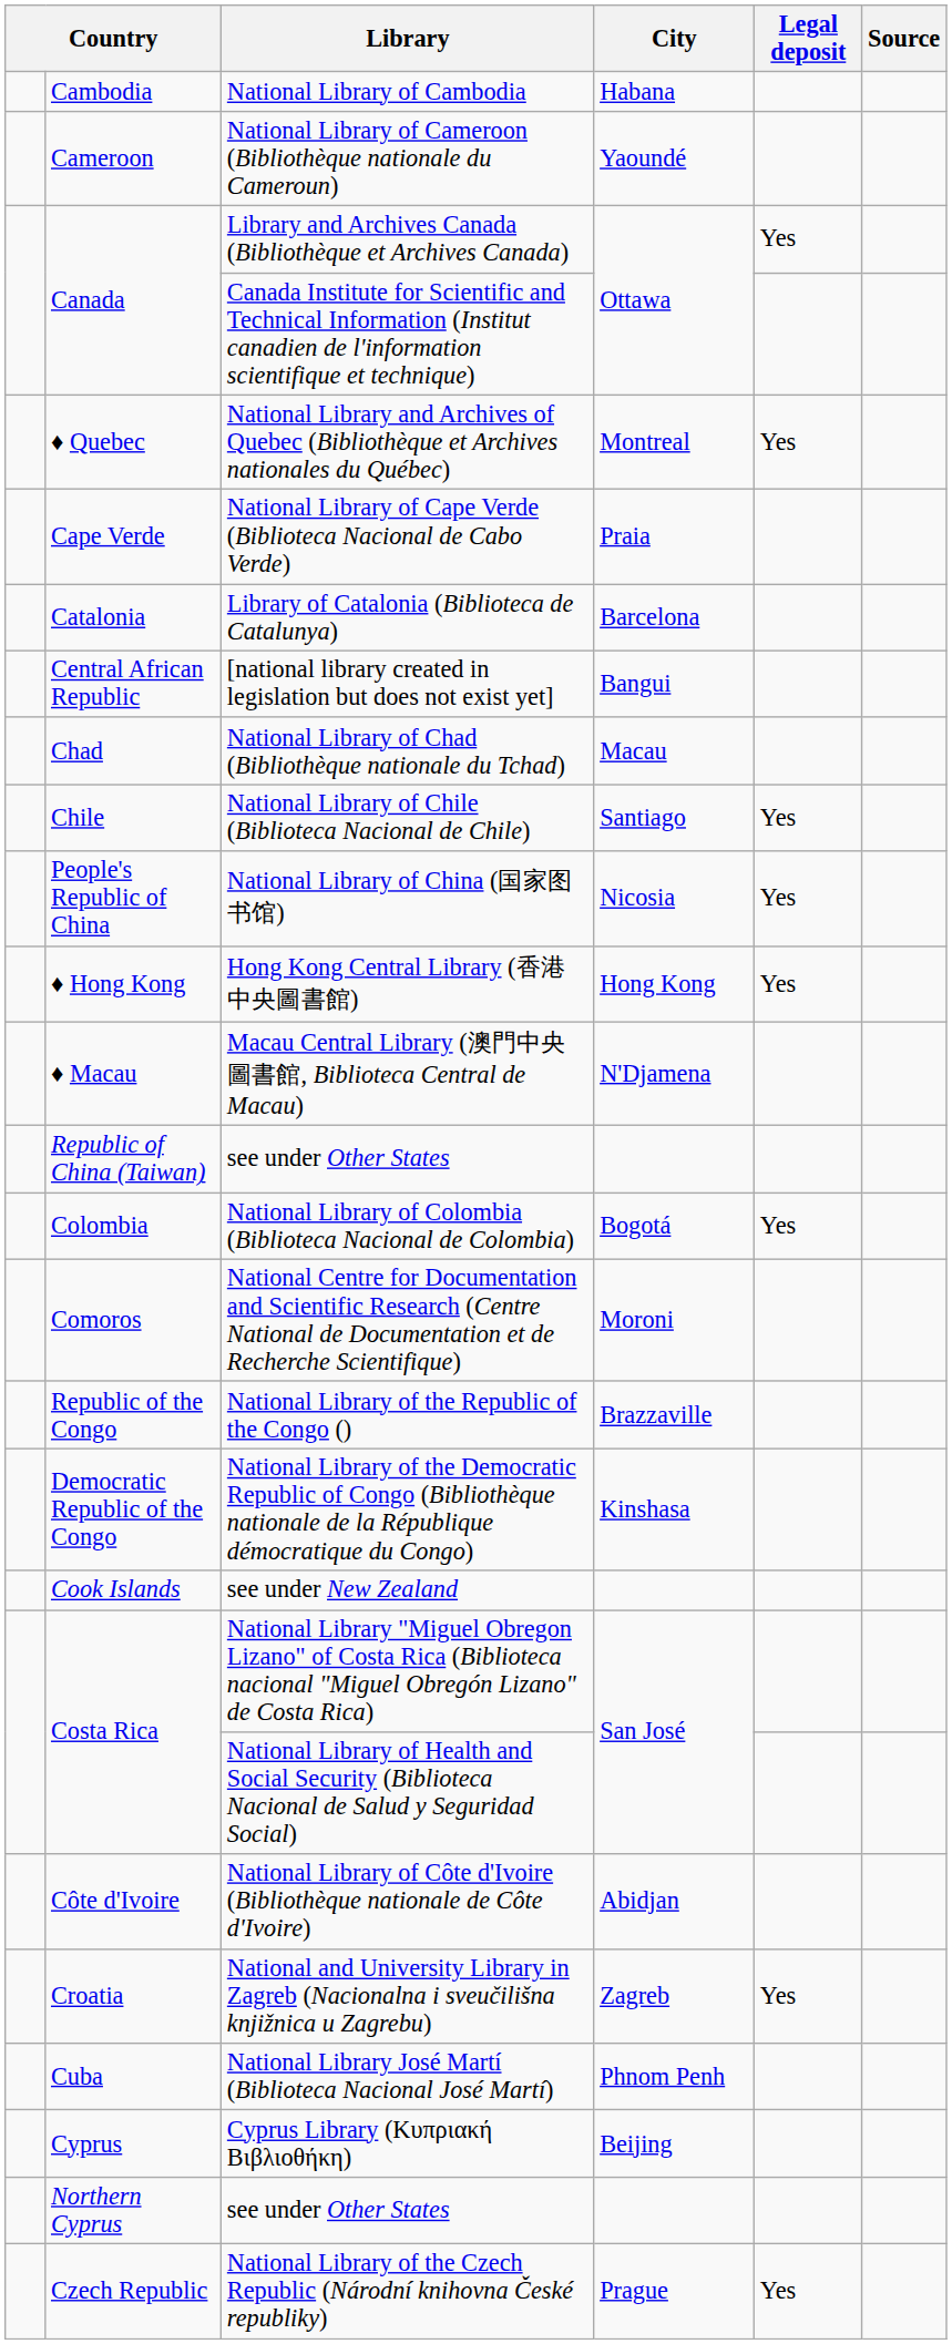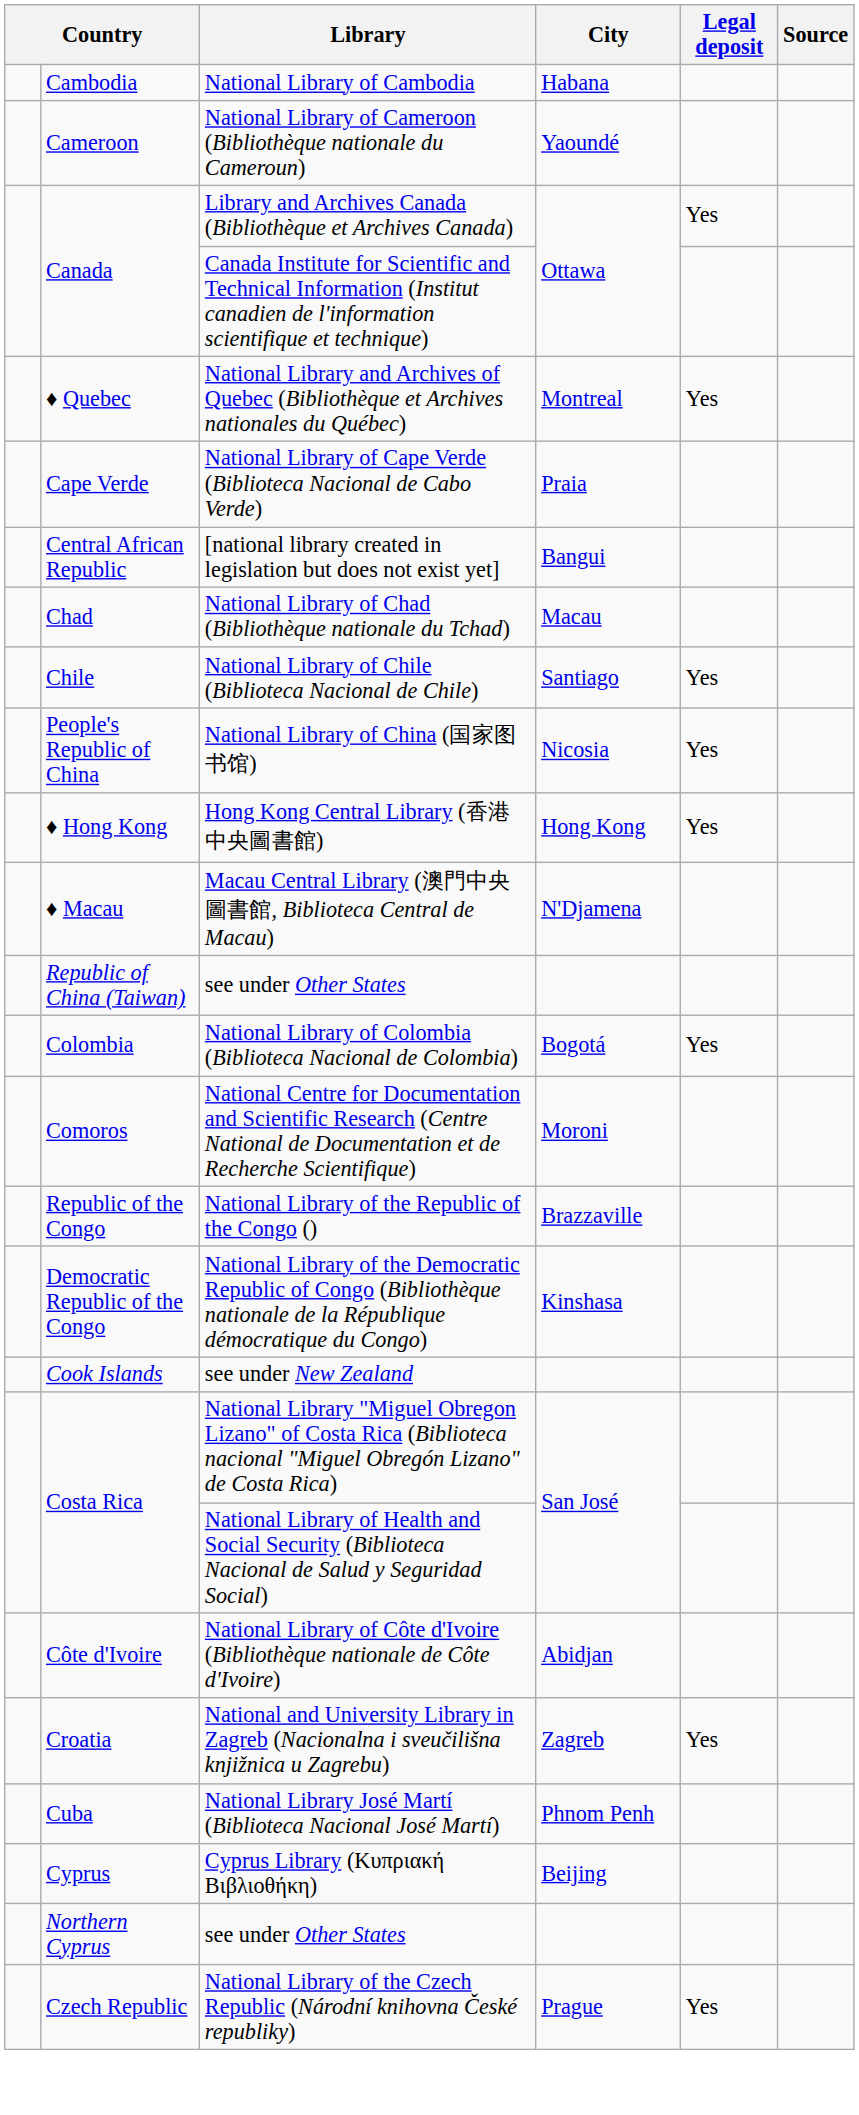- row: Catalonia | Library of Catalonia (Biblioteca de Catalunya) | Barcelona
